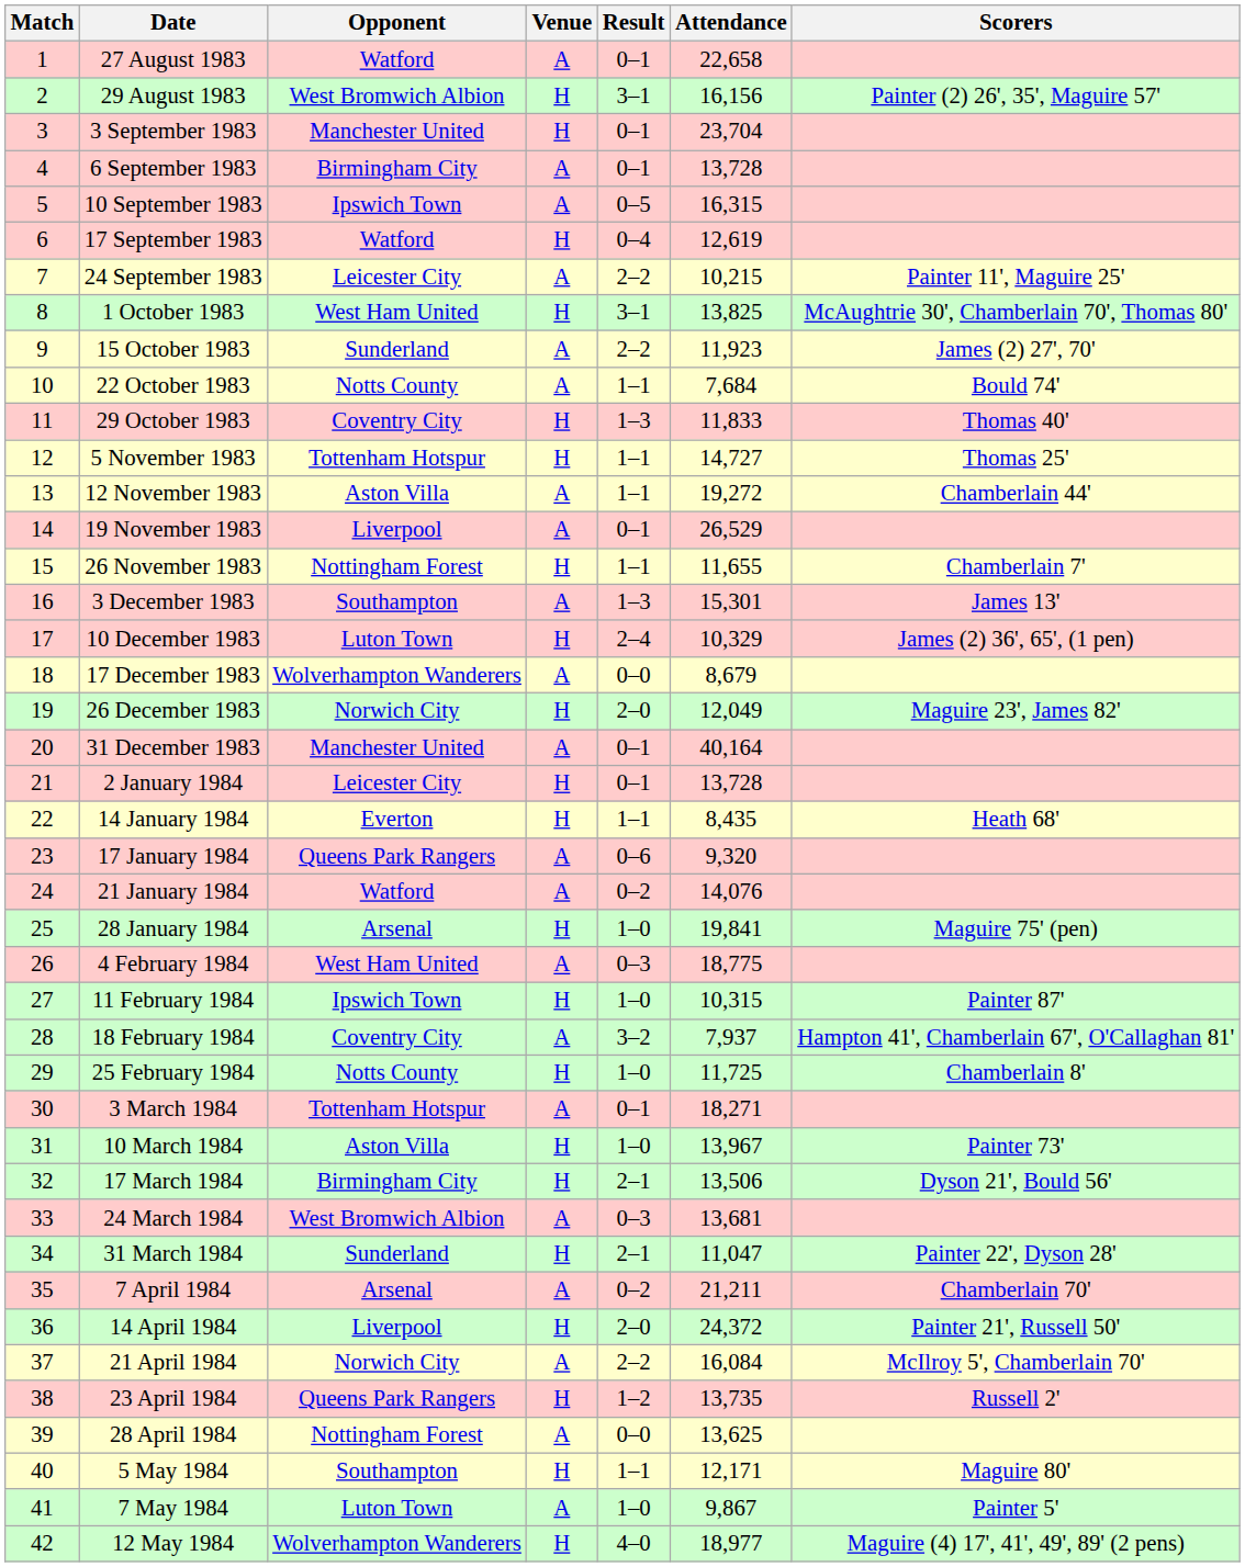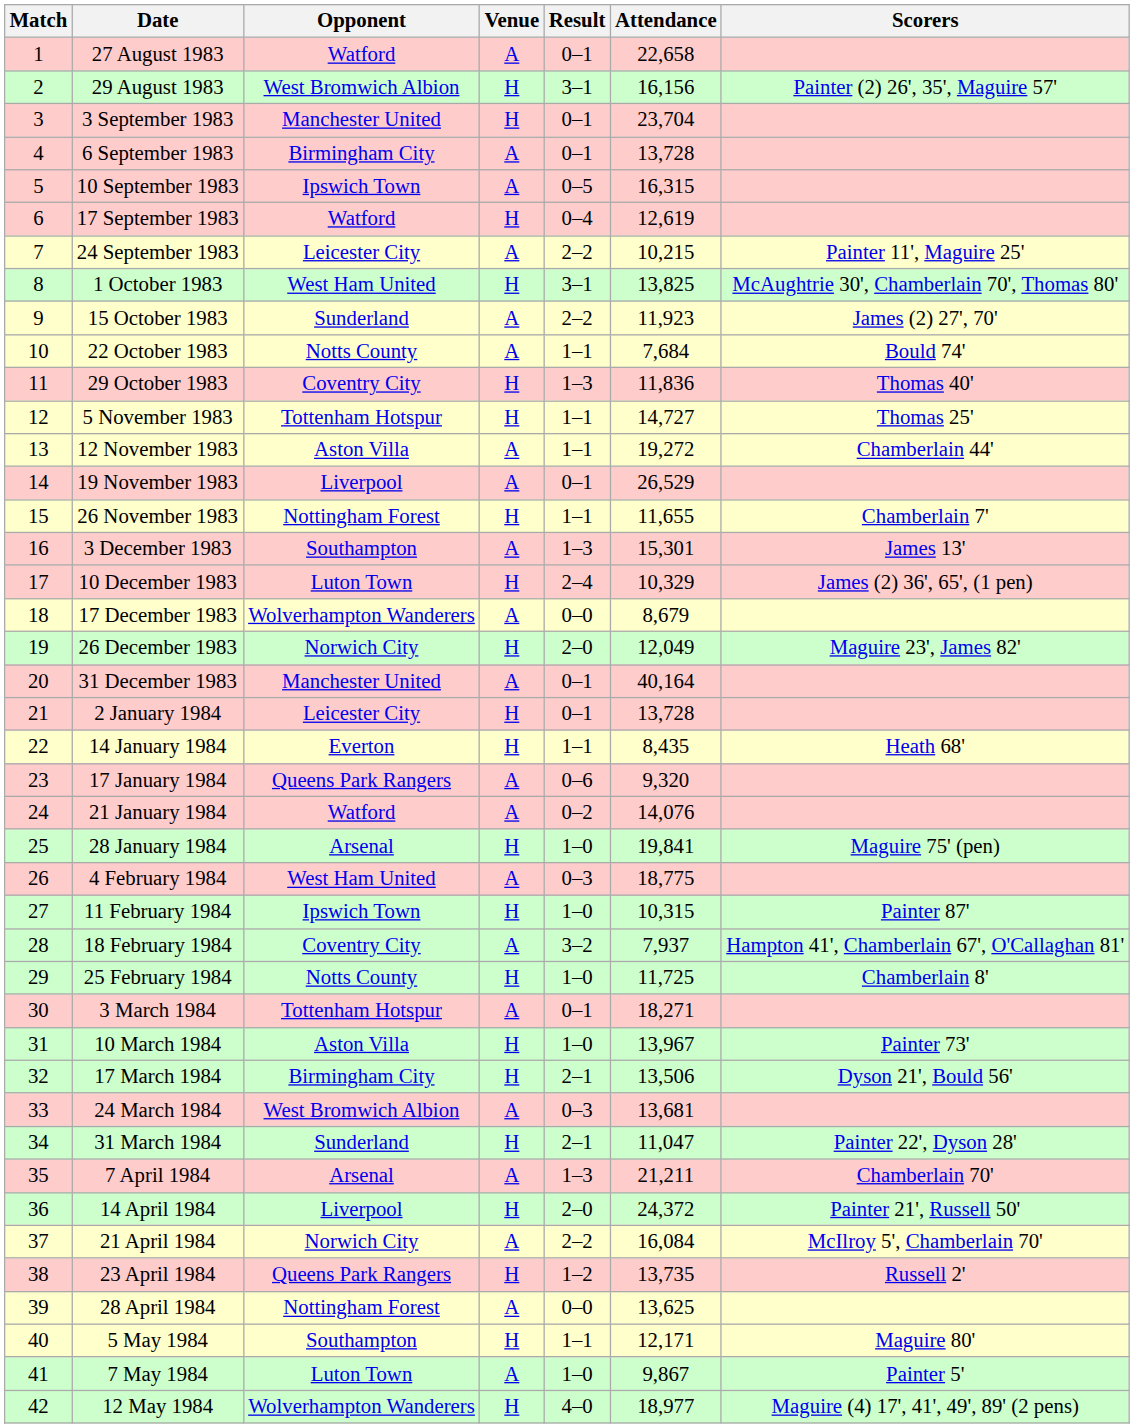29 October 1983 | Attendance: 11,833 -> 11,836
7 April 1984 | Result: 0–2 -> 1–3
